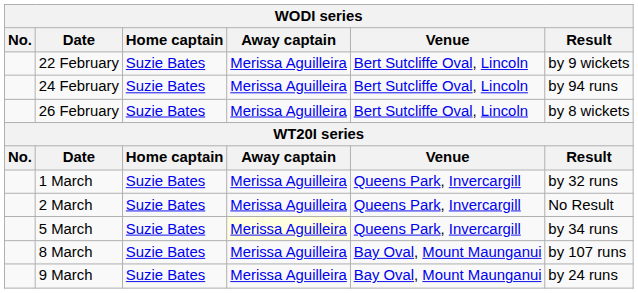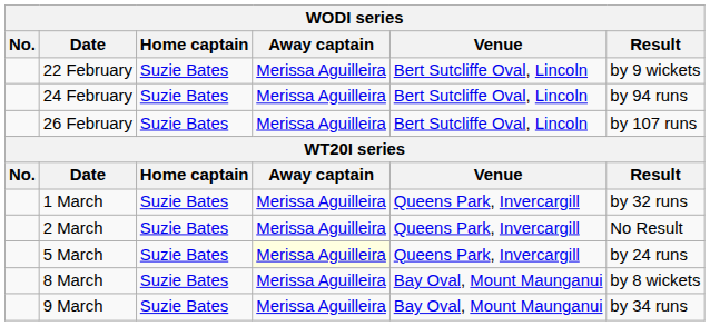26 February | Result: by 8 wickets -> by 107 runs
5 March | Result: by 34 runs -> by 24 runs
8 March | Result: by 107 runs -> by 8 wickets
9 March | Result: by 24 runs -> by 34 runs
